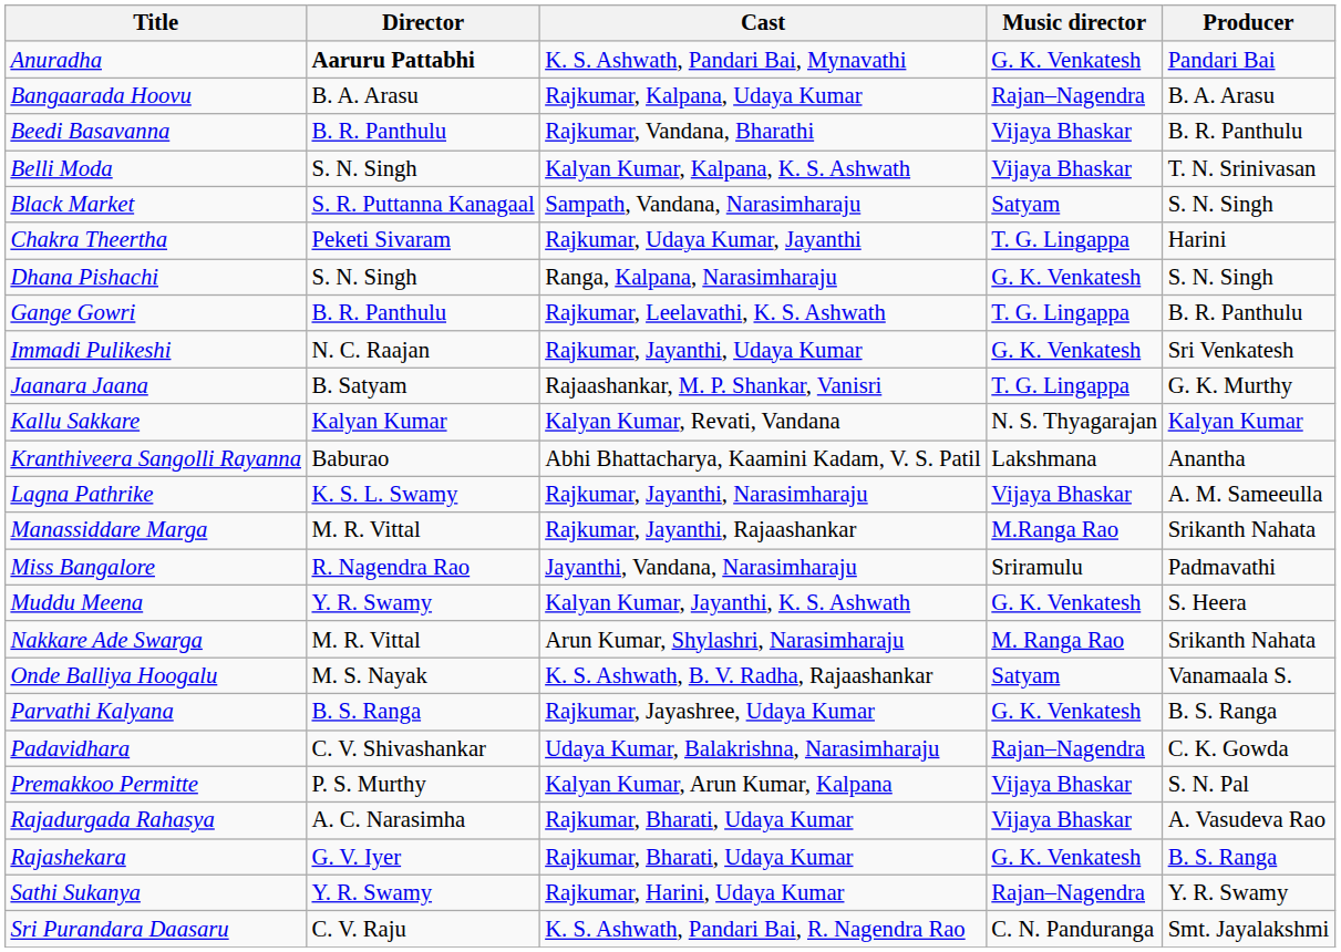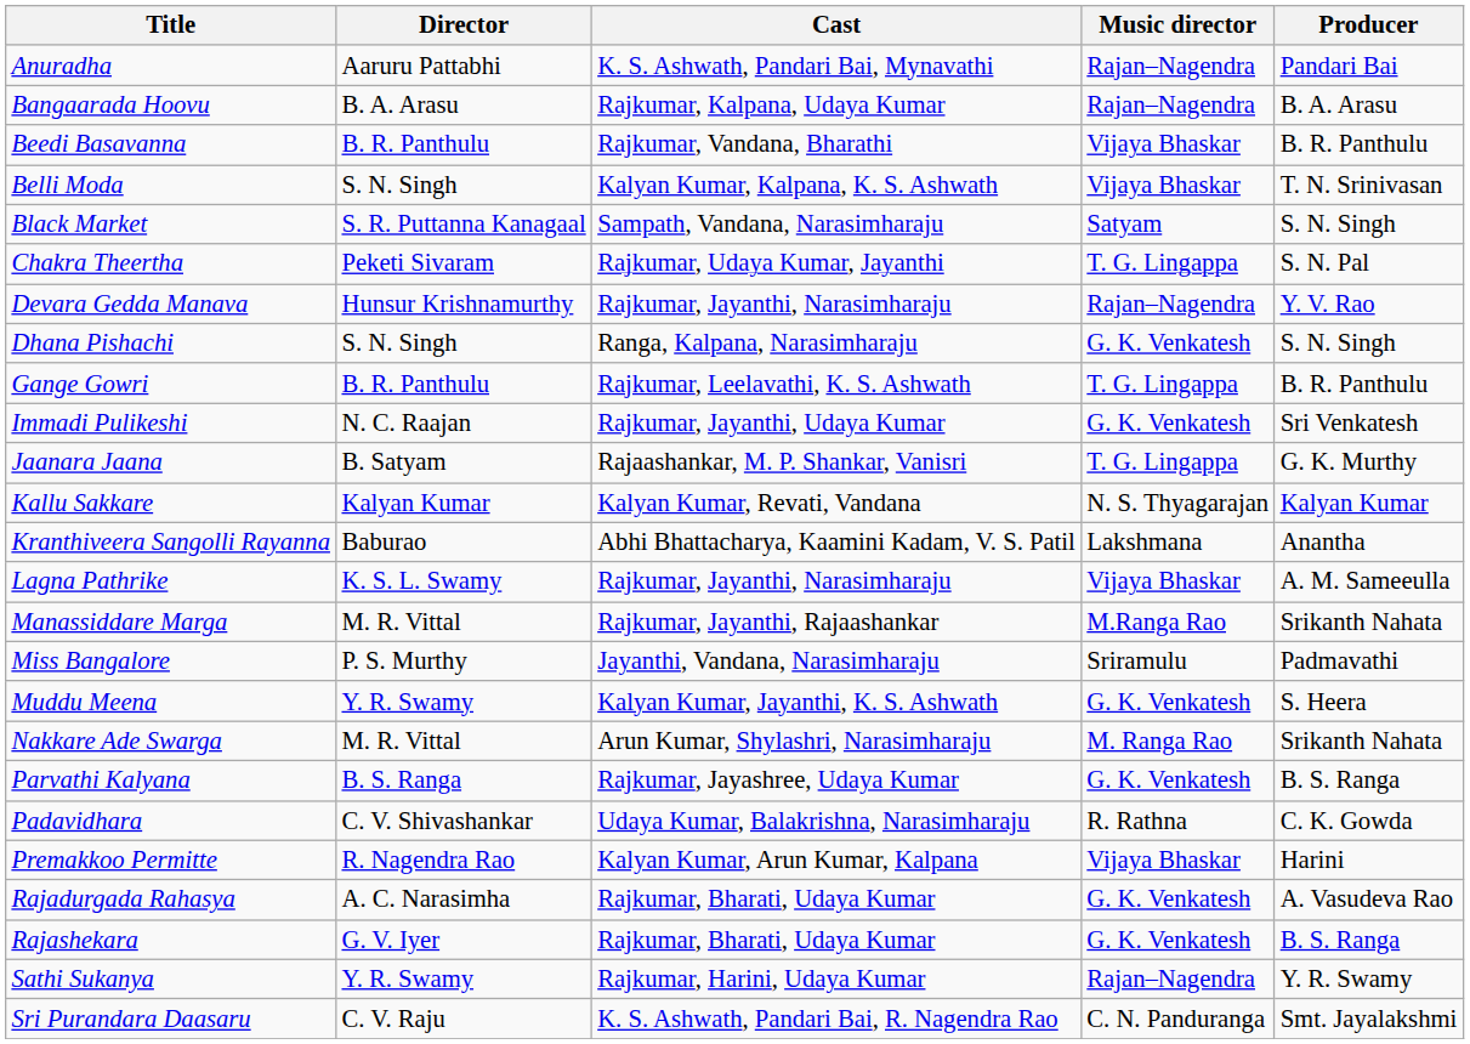Anuradha | Director: bold -> normal
Anuradha | Music director: G. K. Venkatesh -> Rajan–Nagendra
Chakra Theertha | Producer: Harini -> S. N. Pal
+ row: Devara Gedda Manava | Hunsur Krishnamurthy | Rajkumar, Jayanthi, Narasimharaju | Rajan–Nagendra | Y. V. Rao
Miss Bangalore | Director: R. Nagendra Rao -> P. S. Murthy
- row: Onde Balliya Hoogalu | M. S. Nayak | K. S. Ashwath, B. V. Radha, Rajaashankar | Satyam | Vanamaala S.
Padavidhara | Music director: Rajan–Nagendra -> R. Rathna
Premakkoo Permitte | Director: P. S. Murthy -> R. Nagendra Rao
Premakkoo Permitte | Producer: S. N. Pal -> Harini
Rajadurgada Rahasya | Music director: Vijaya Bhaskar -> G. K. Venkatesh
